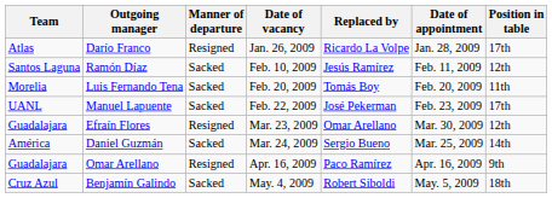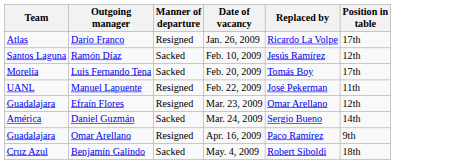- column: Date of appointment | Jan. 28, 2009 | Feb. 11, 2009 | Feb. 20, 2009 | Feb. 23, 2009 | Mar. 30, 2009 | Mar. 25, 2009 | Apr. 16, 2009 | May. 5, 2009
Luis Fernando Tena | Position in table: 11th -> 17th
Manuel Lapuente | Manner of departure: Sacked -> Resigned
Manuel Lapuente | Position in table: 17th -> 11th
